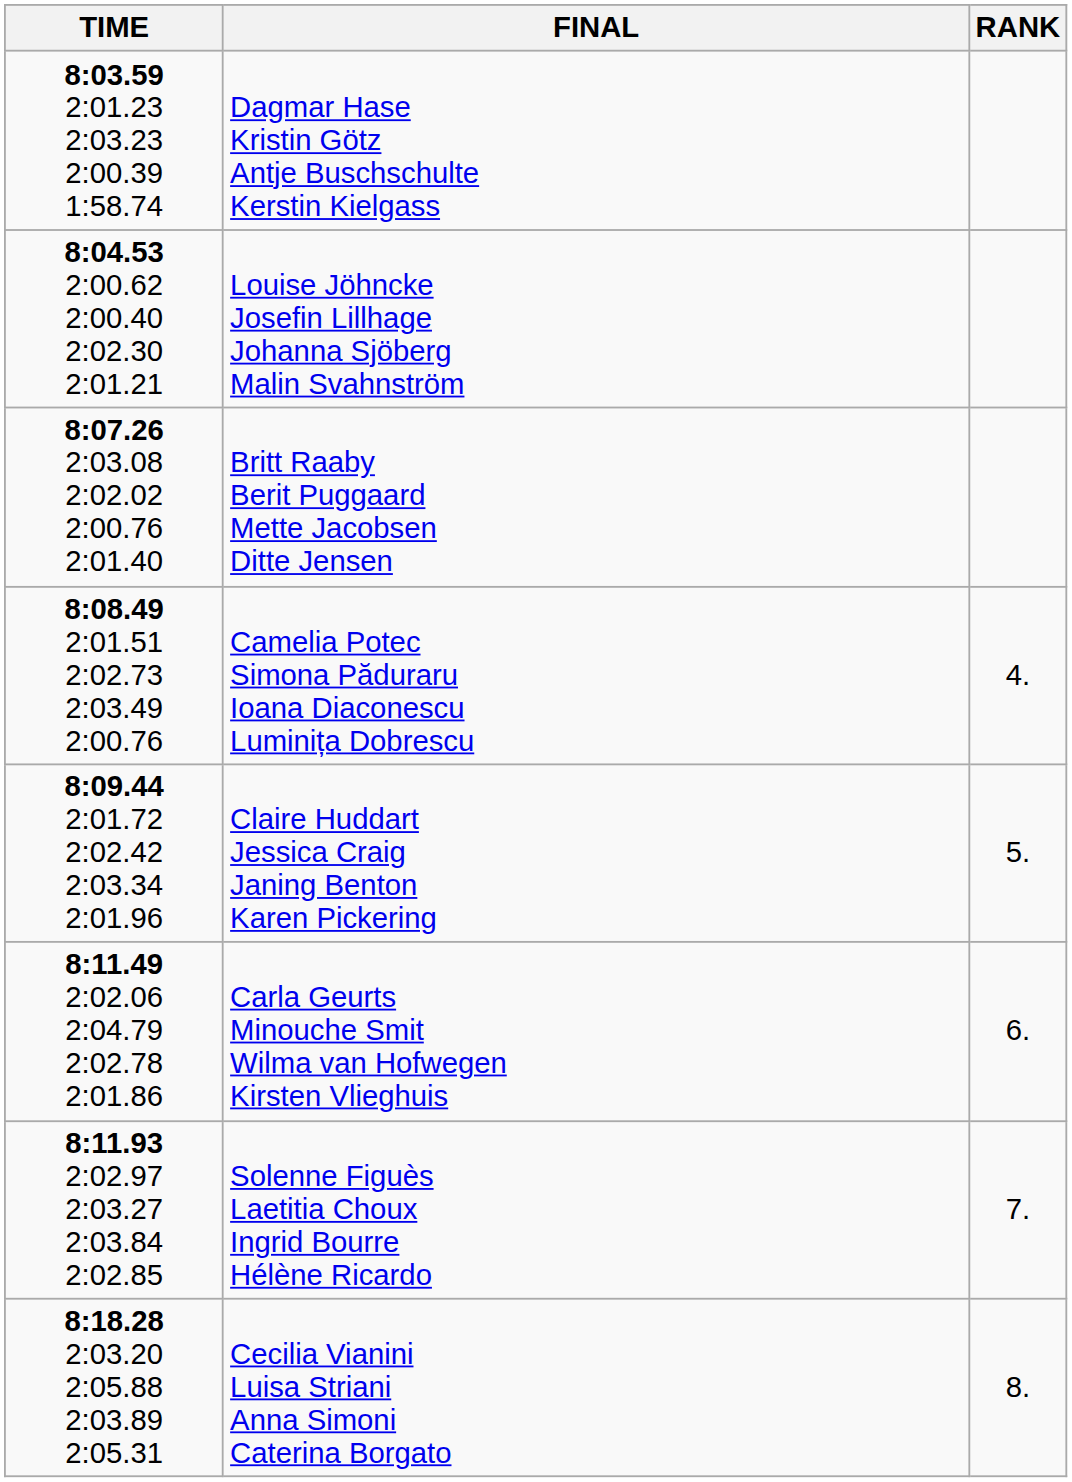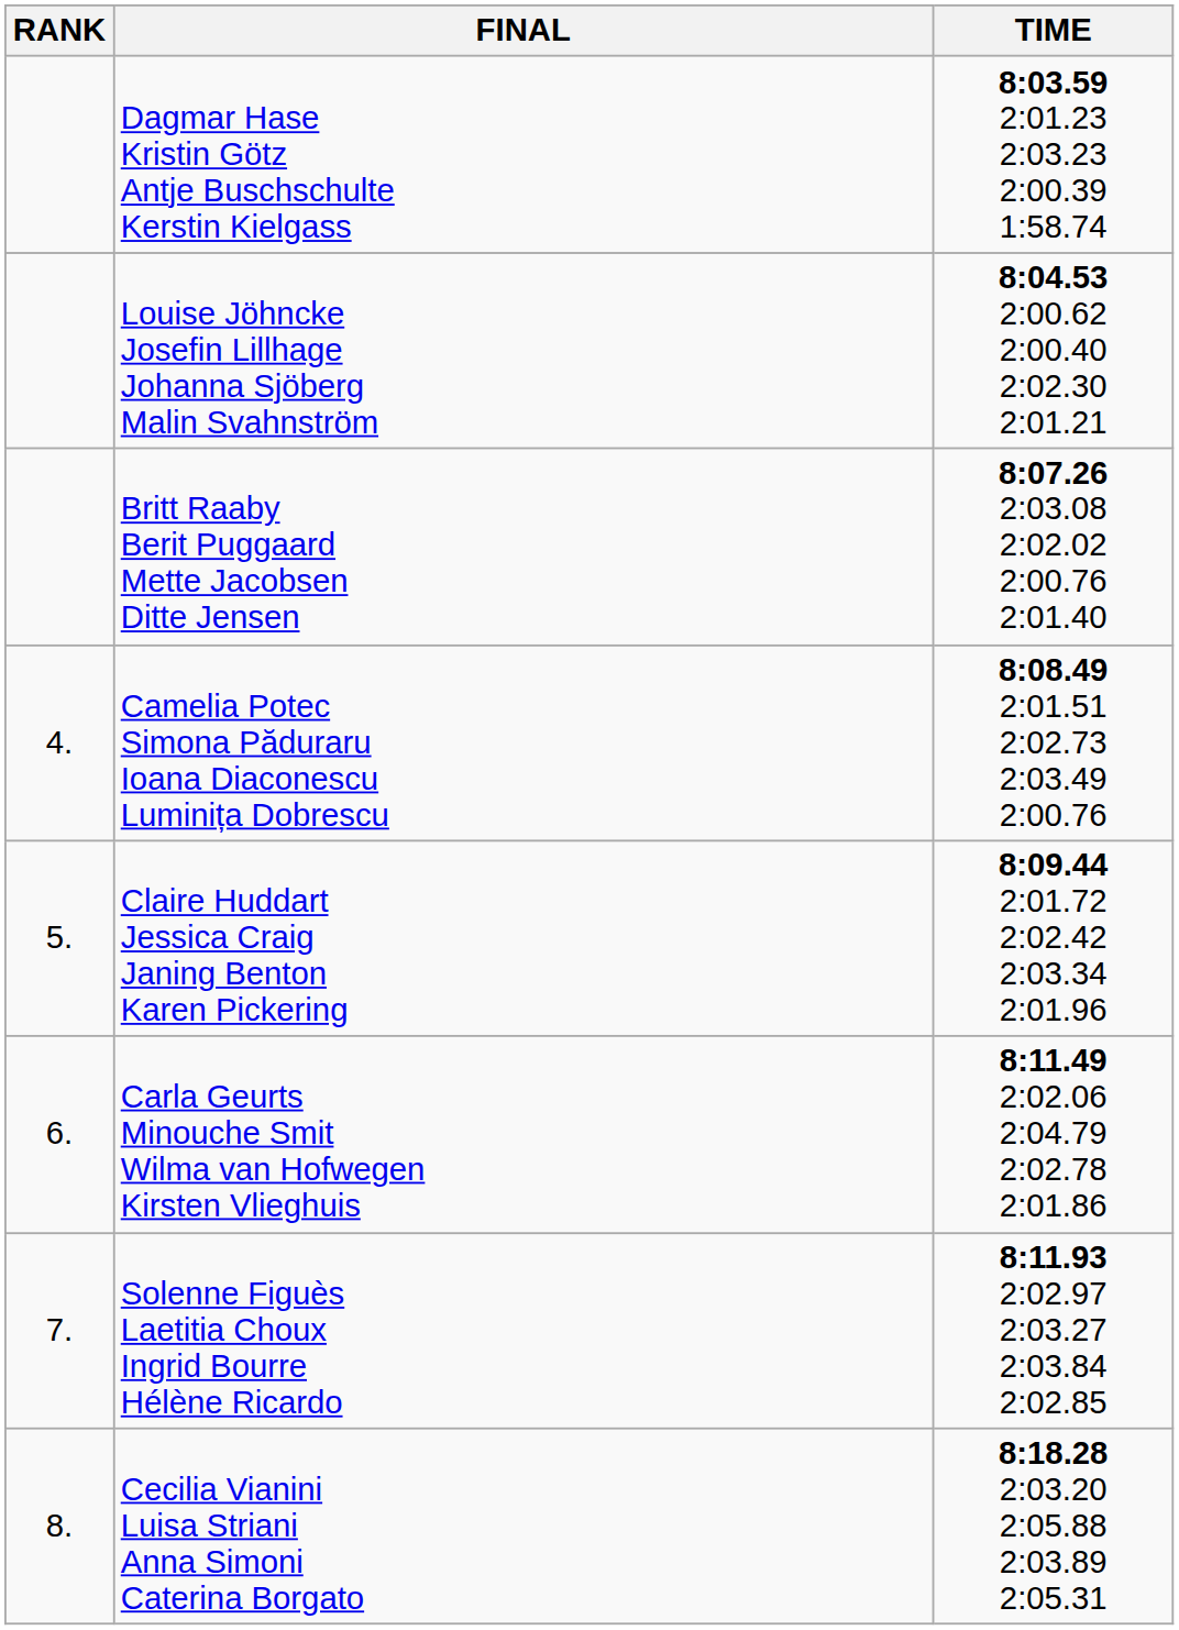columns swapped: RANK <-> TIME
